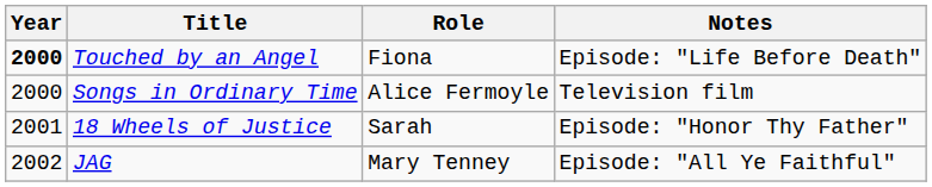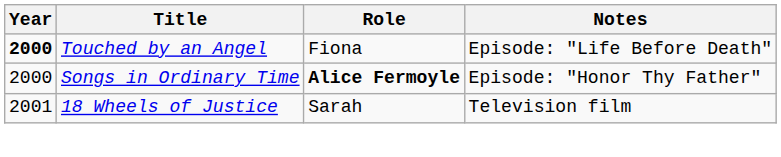Songs in Ordinary Time | Role: normal -> bold
Songs in Ordinary Time | Notes: Television film -> Episode: "Honor Thy Father"
18 Wheels of Justice | Notes: Episode: "Honor Thy Father" -> Television film
- row: 2002 | JAG | Mary Tenney | Episode: "All Ye Faithful"
